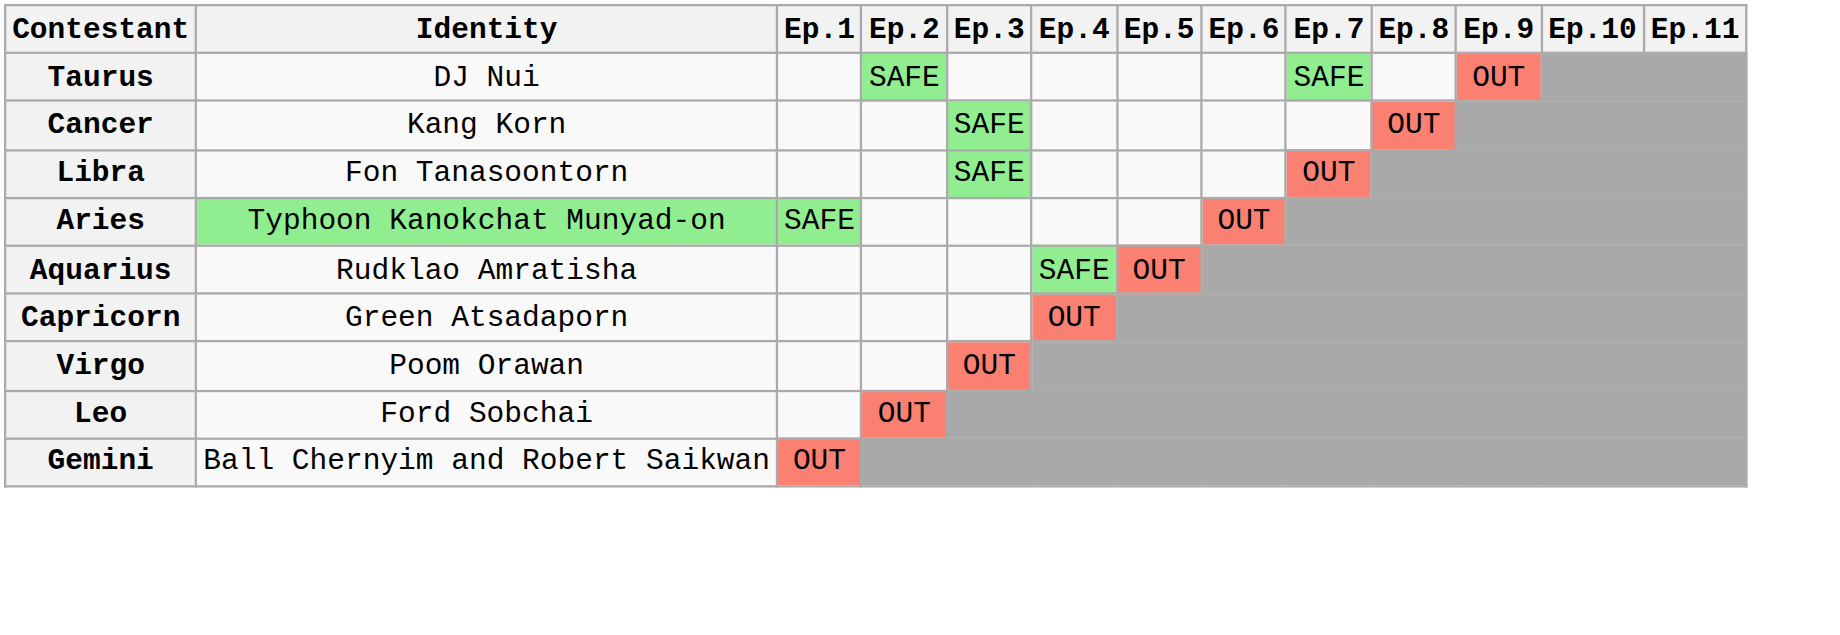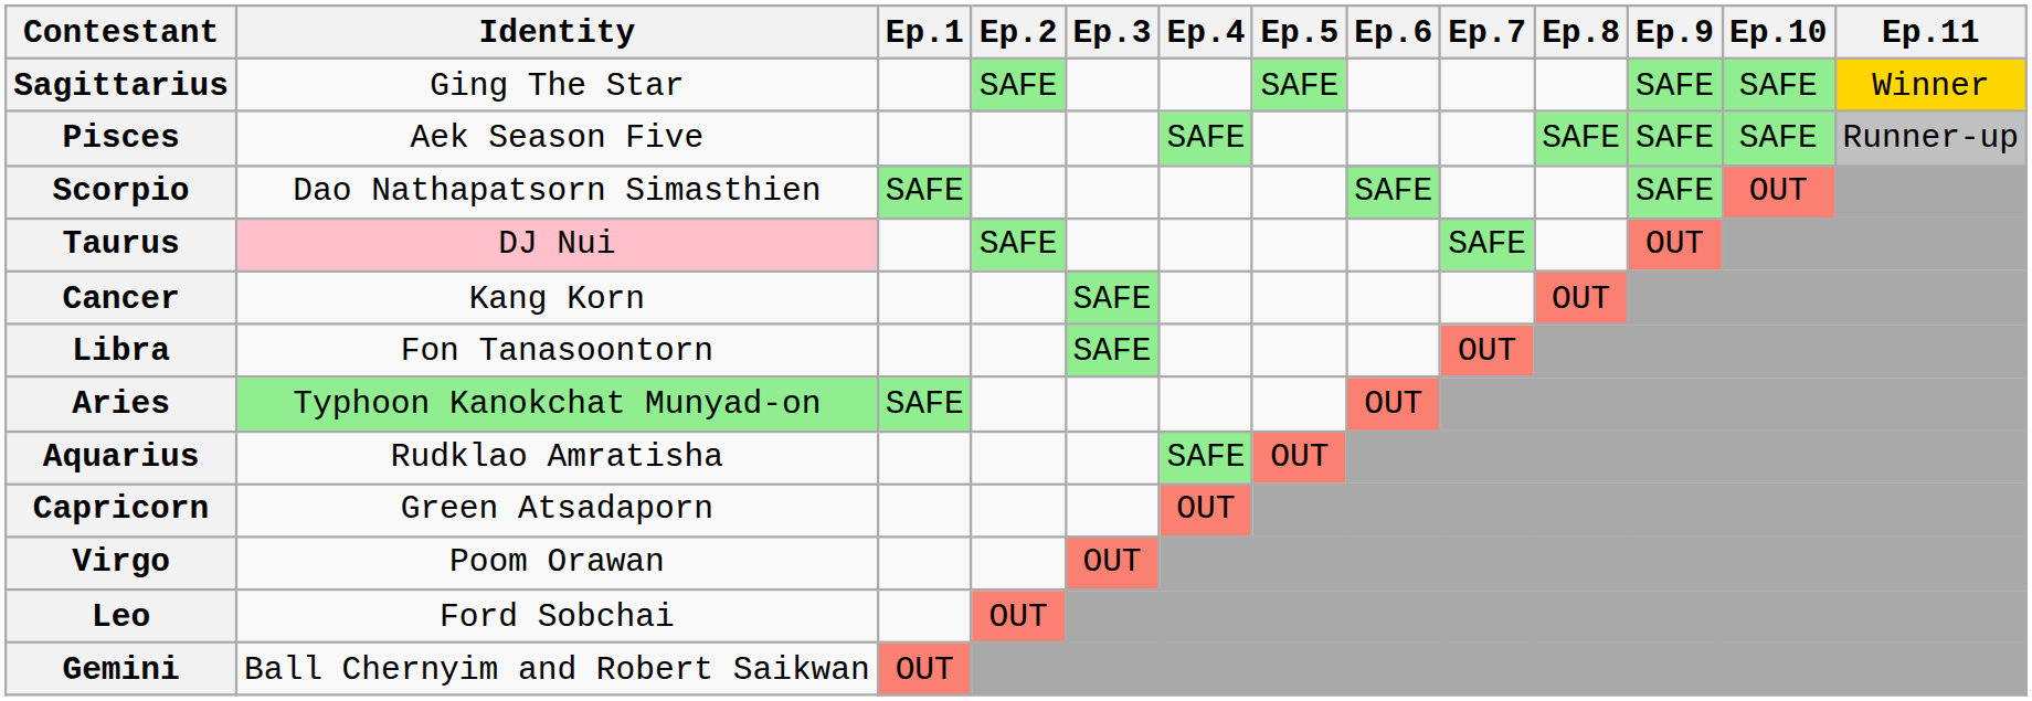+ row: Sagittarius | Ging The Star | SAFE | SAFE | SAFE | SAFE | Winner
+ row: Pisces | Aek Season Five | SAFE | SAFE | SAFE | SAFE | Runner-up
+ row: Scorpio | Dao Nathapatsorn Simasthien | SAFE | SAFE | SAFE | OUT
Taurus | Identity: no background -> pink background
